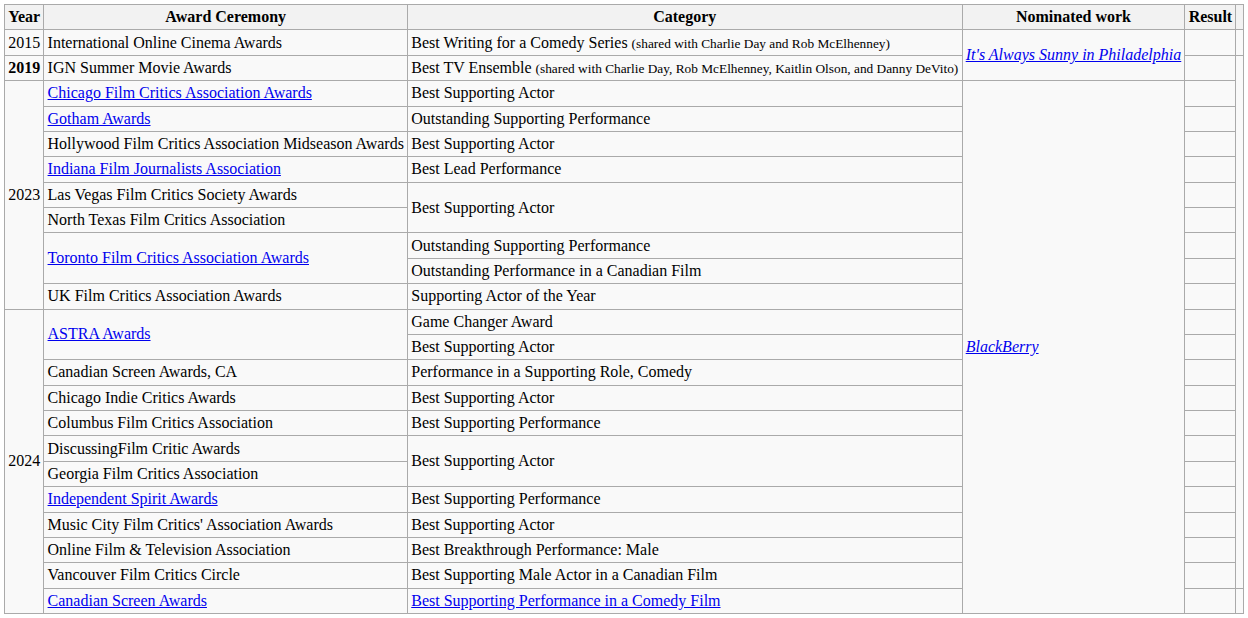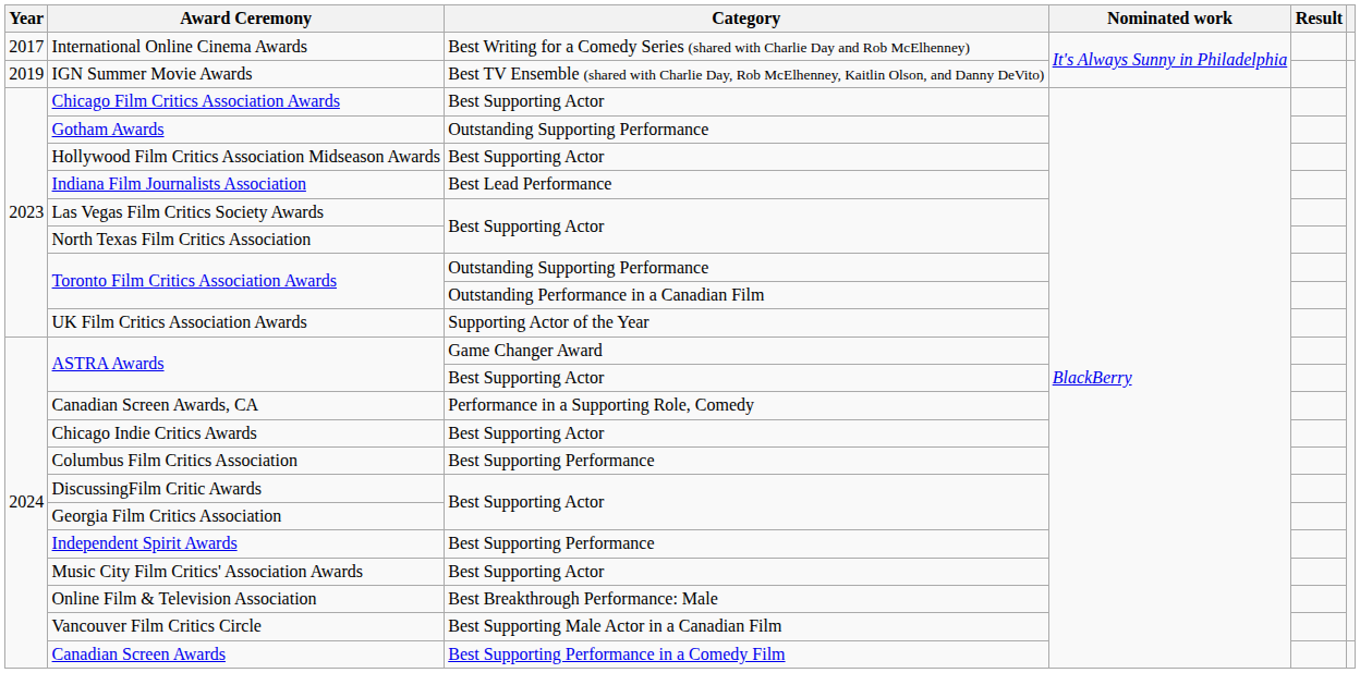International Online Cinema Awards | Year: 2015 -> 2017
IGN Summer Movie Awards | Year: bold -> normal
